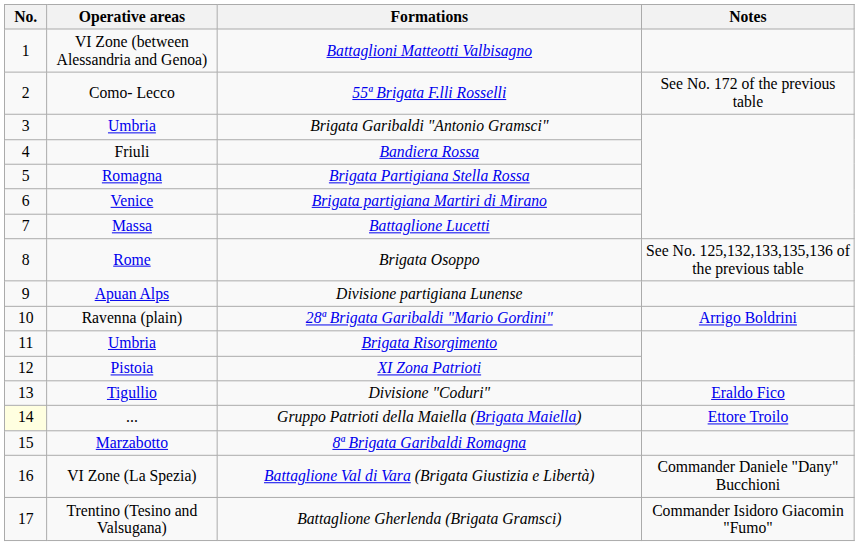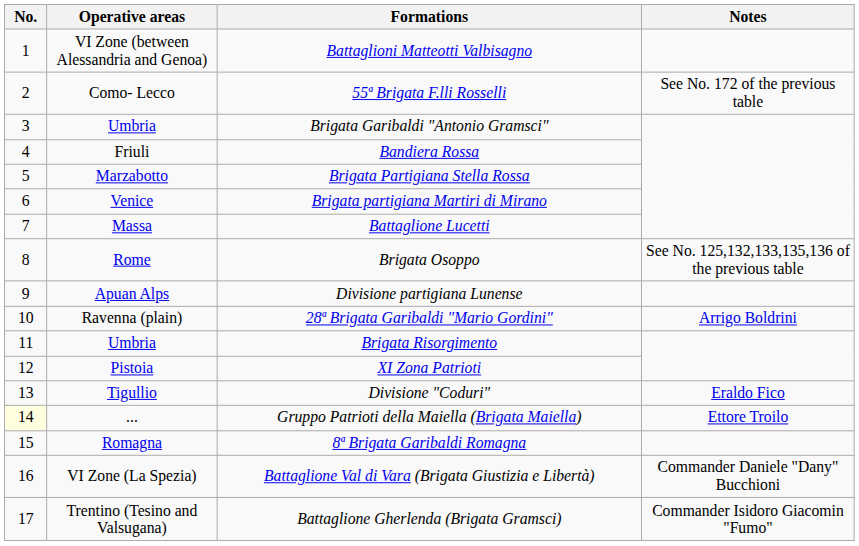Brigata Partigiana Stella Rossa | Operative areas: Romagna -> Marzabotto
8ª Brigata Garibaldi Romagna | Operative areas: Marzabotto -> Romagna
